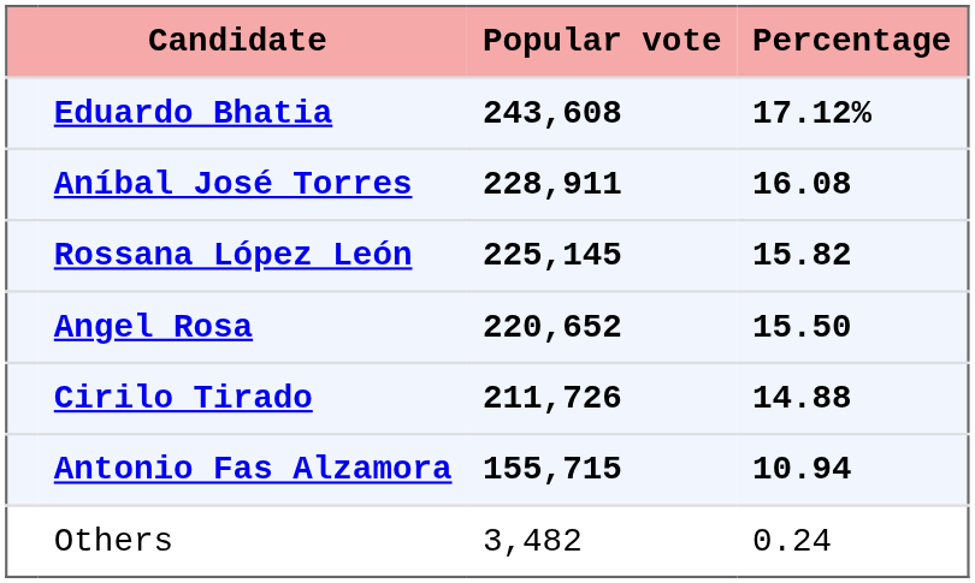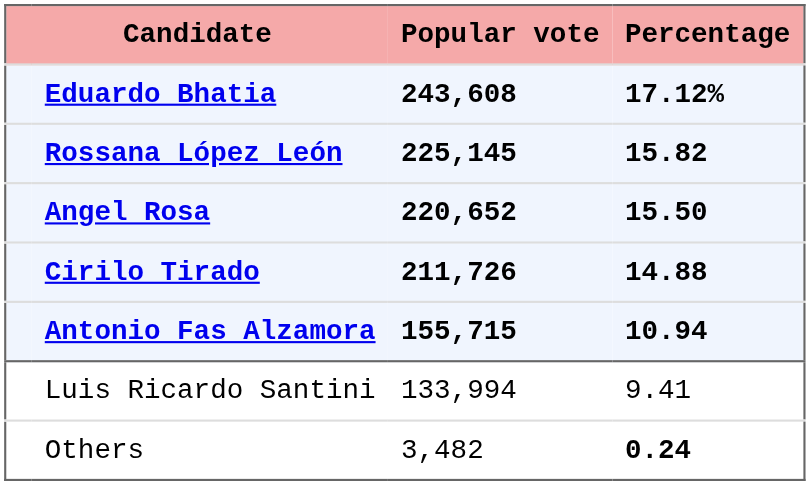- row: Aníbal José Torres | 228,911 | 16.08
+ row: Luis Ricardo Santini | 133,994 | 9.41
Others | Percentage: normal -> bold
